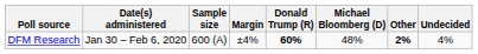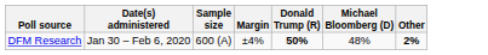- column: Undecided | 4%
DFM Research | Donald Trump (R): 60% -> 50%
